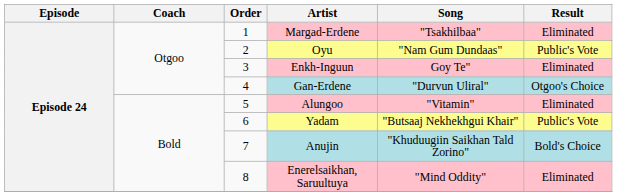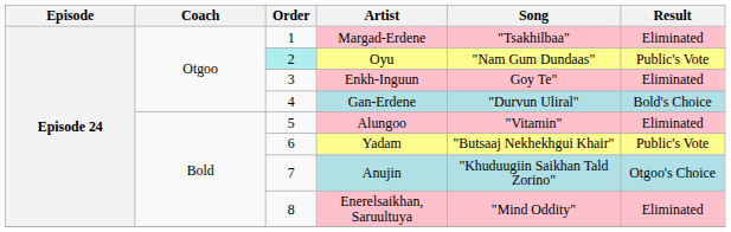Oyu | Order: no background -> paleturquoise background
Gan-Erdene | Result: Otgoo's Choice -> Bold's Choice
Anujin | Result: Bold's Choice -> Otgoo's Choice
